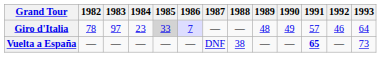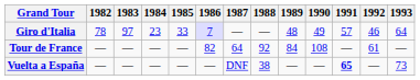Giro d'Italia | 1985: lightgrey background -> no background
+ row: Tour de France | — | — | — | — | 82 | 64 | 92 | 84 | 108 | — | 61 | —
